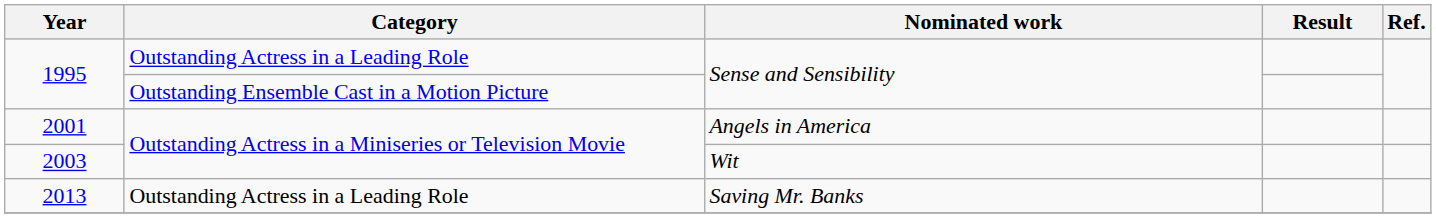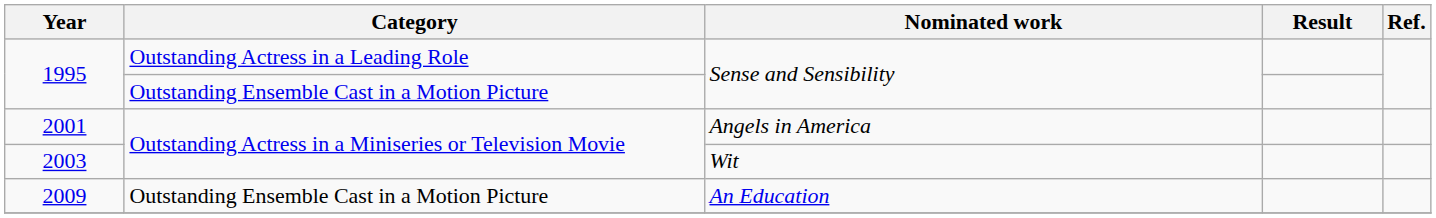+ row: 2009 | Outstanding Ensemble Cast in a Motion Picture | An Education
- row: 2013 | Outstanding Actress in a Leading Role | Saving Mr. Banks
